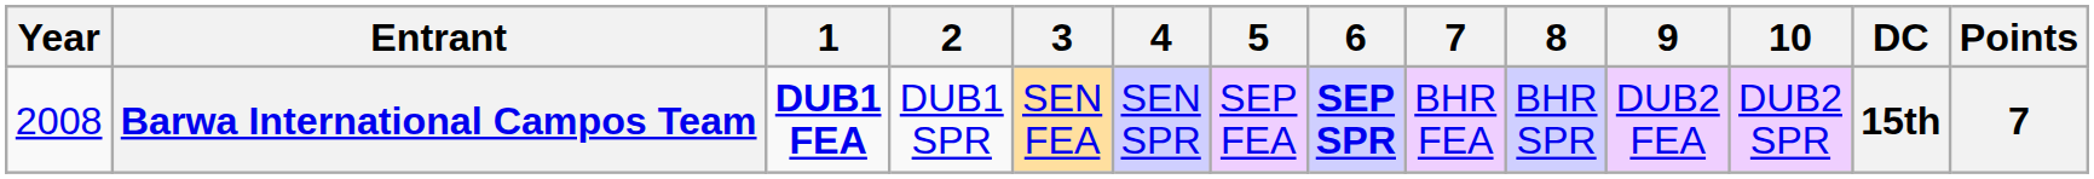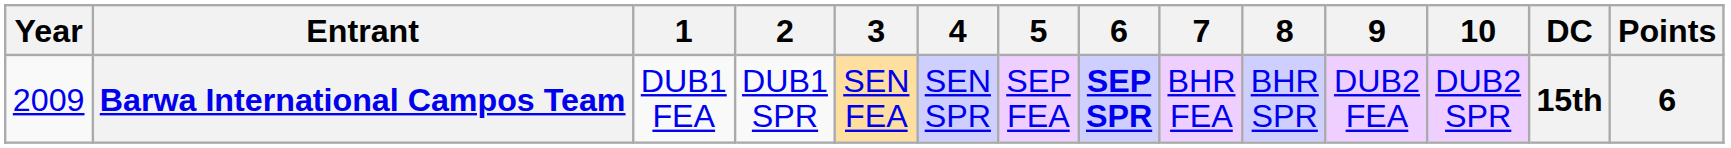Barwa International Campos Team | Year: 2008 -> 2009
Barwa International Campos Team | 1: bold -> normal
Barwa International Campos Team | Points: 7 -> 6
